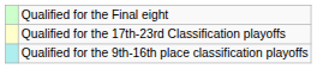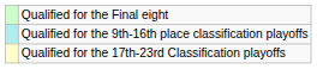rows swapped: Qualified for the 9th-16th place classification playoffs <-> Qualified for the 17th-23rd Classification playoffs
